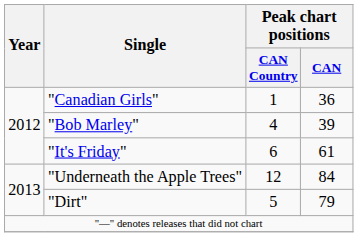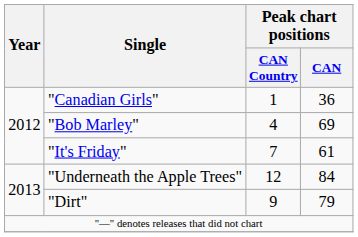"Bob Marley" | Peak chart positions / CAN: 39 -> 69
"It's Friday" | Peak chart positions / CAN Country: 6 -> 7
"Dirt" | Peak chart positions / CAN Country: 5 -> 9
